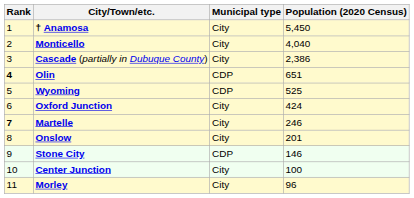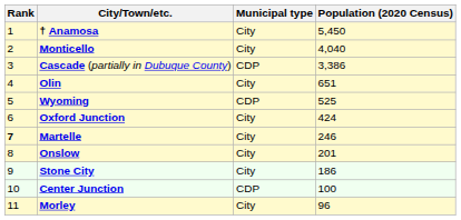Cascade (partially in Dubuque County) | Municipal type: City -> CDP
Cascade (partially in Dubuque County) | Population (2020 Census): 2,386 -> 3,386
Olin | Rank: bold -> normal
Olin | Municipal type: CDP -> City
Stone City | Municipal type: CDP -> City
Stone City | Population (2020 Census): 146 -> 186
Center Junction | Municipal type: City -> CDP
